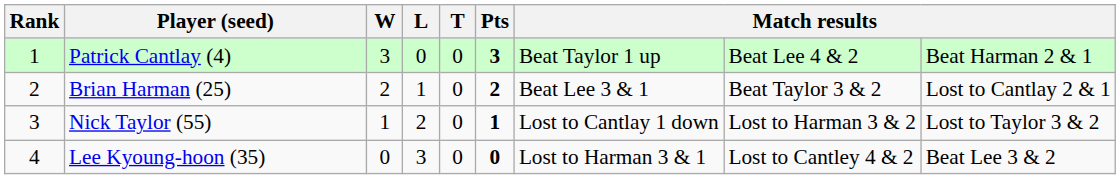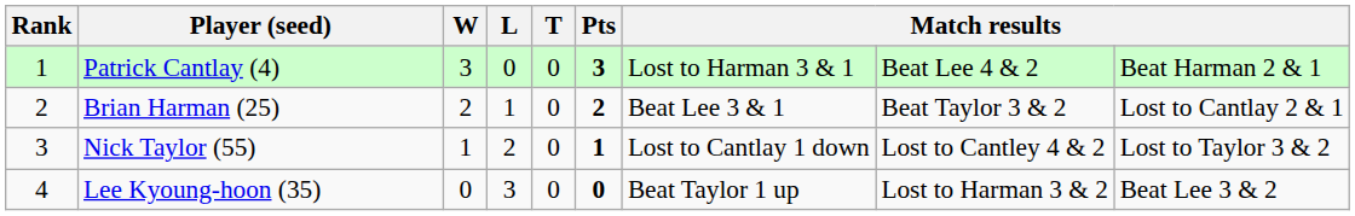Patrick Cantlay (4) | column 7: Beat Taylor 1 up -> Lost to Harman 3 & 1
Nick Taylor (55) | column 8: Lost to Harman 3 & 2 -> Lost to Cantley 4 & 2
Lee Kyoung-hoon (35) | column 7: Lost to Harman 3 & 1 -> Beat Taylor 1 up
Lee Kyoung-hoon (35) | column 8: Lost to Cantley 4 & 2 -> Lost to Harman 3 & 2
